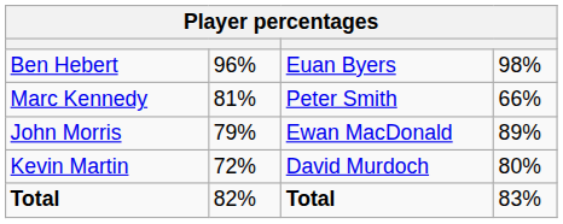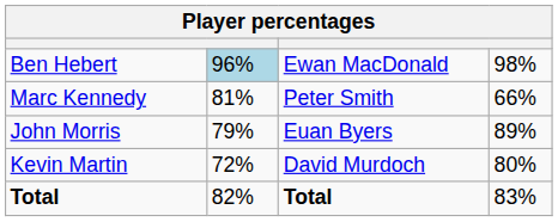Ben Hebert | column 2: no background -> lightblue background
Ben Hebert | column 3: Euan Byers -> Ewan MacDonald
John Morris | column 3: Ewan MacDonald -> Euan Byers
